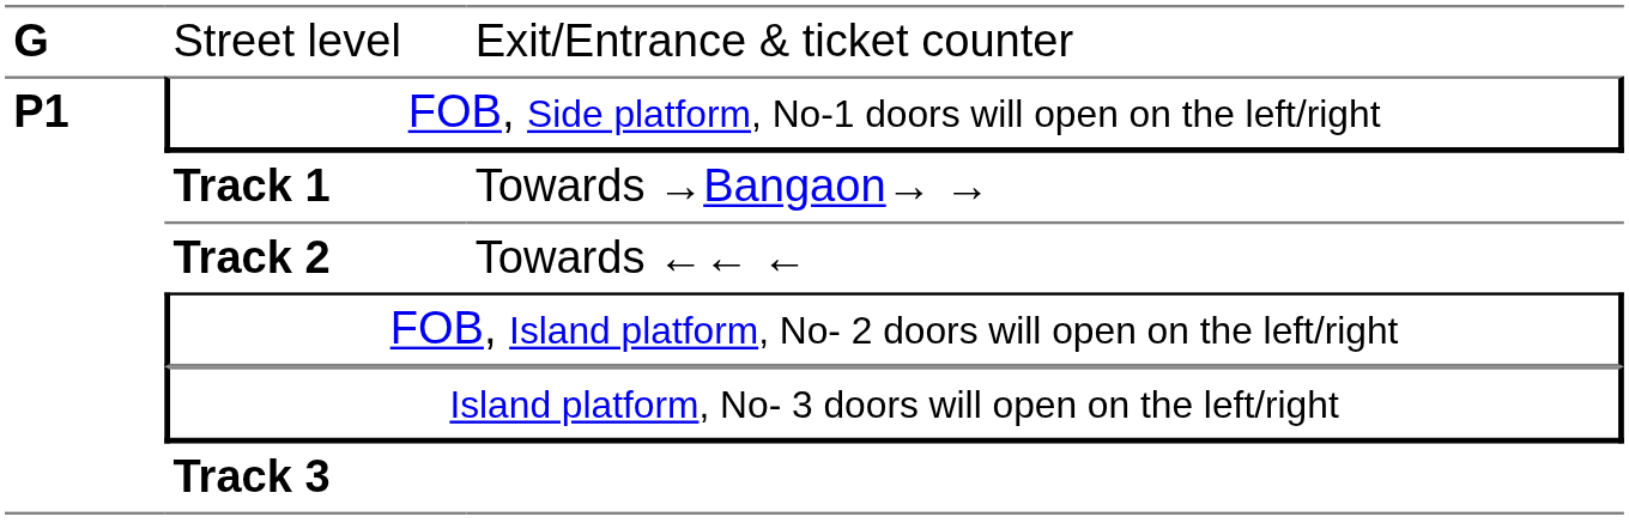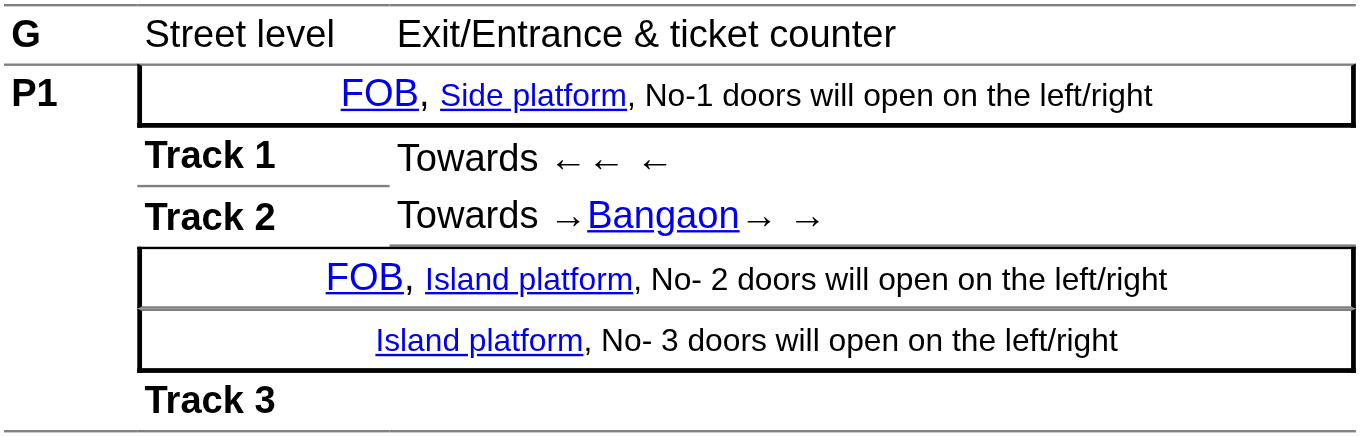Track 1 | column 3: Towards →Bangaon→ → -> Towards ←← ←
Track 2 | column 3: Towards ←← ← -> Towards →Bangaon→ →
